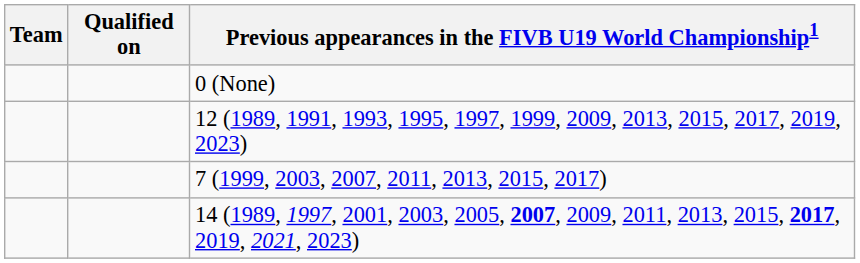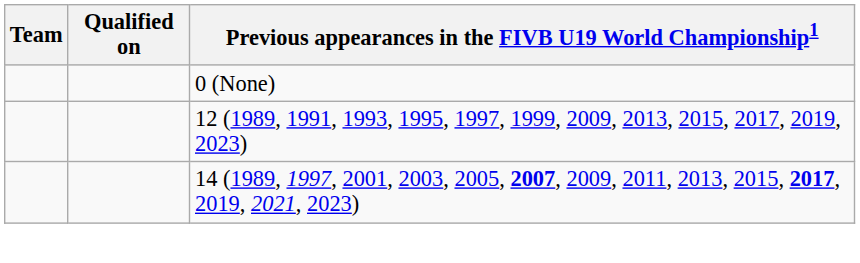- row: 7 (1999, 2003, 2007, 2011, 2013, 2015, 2017)
